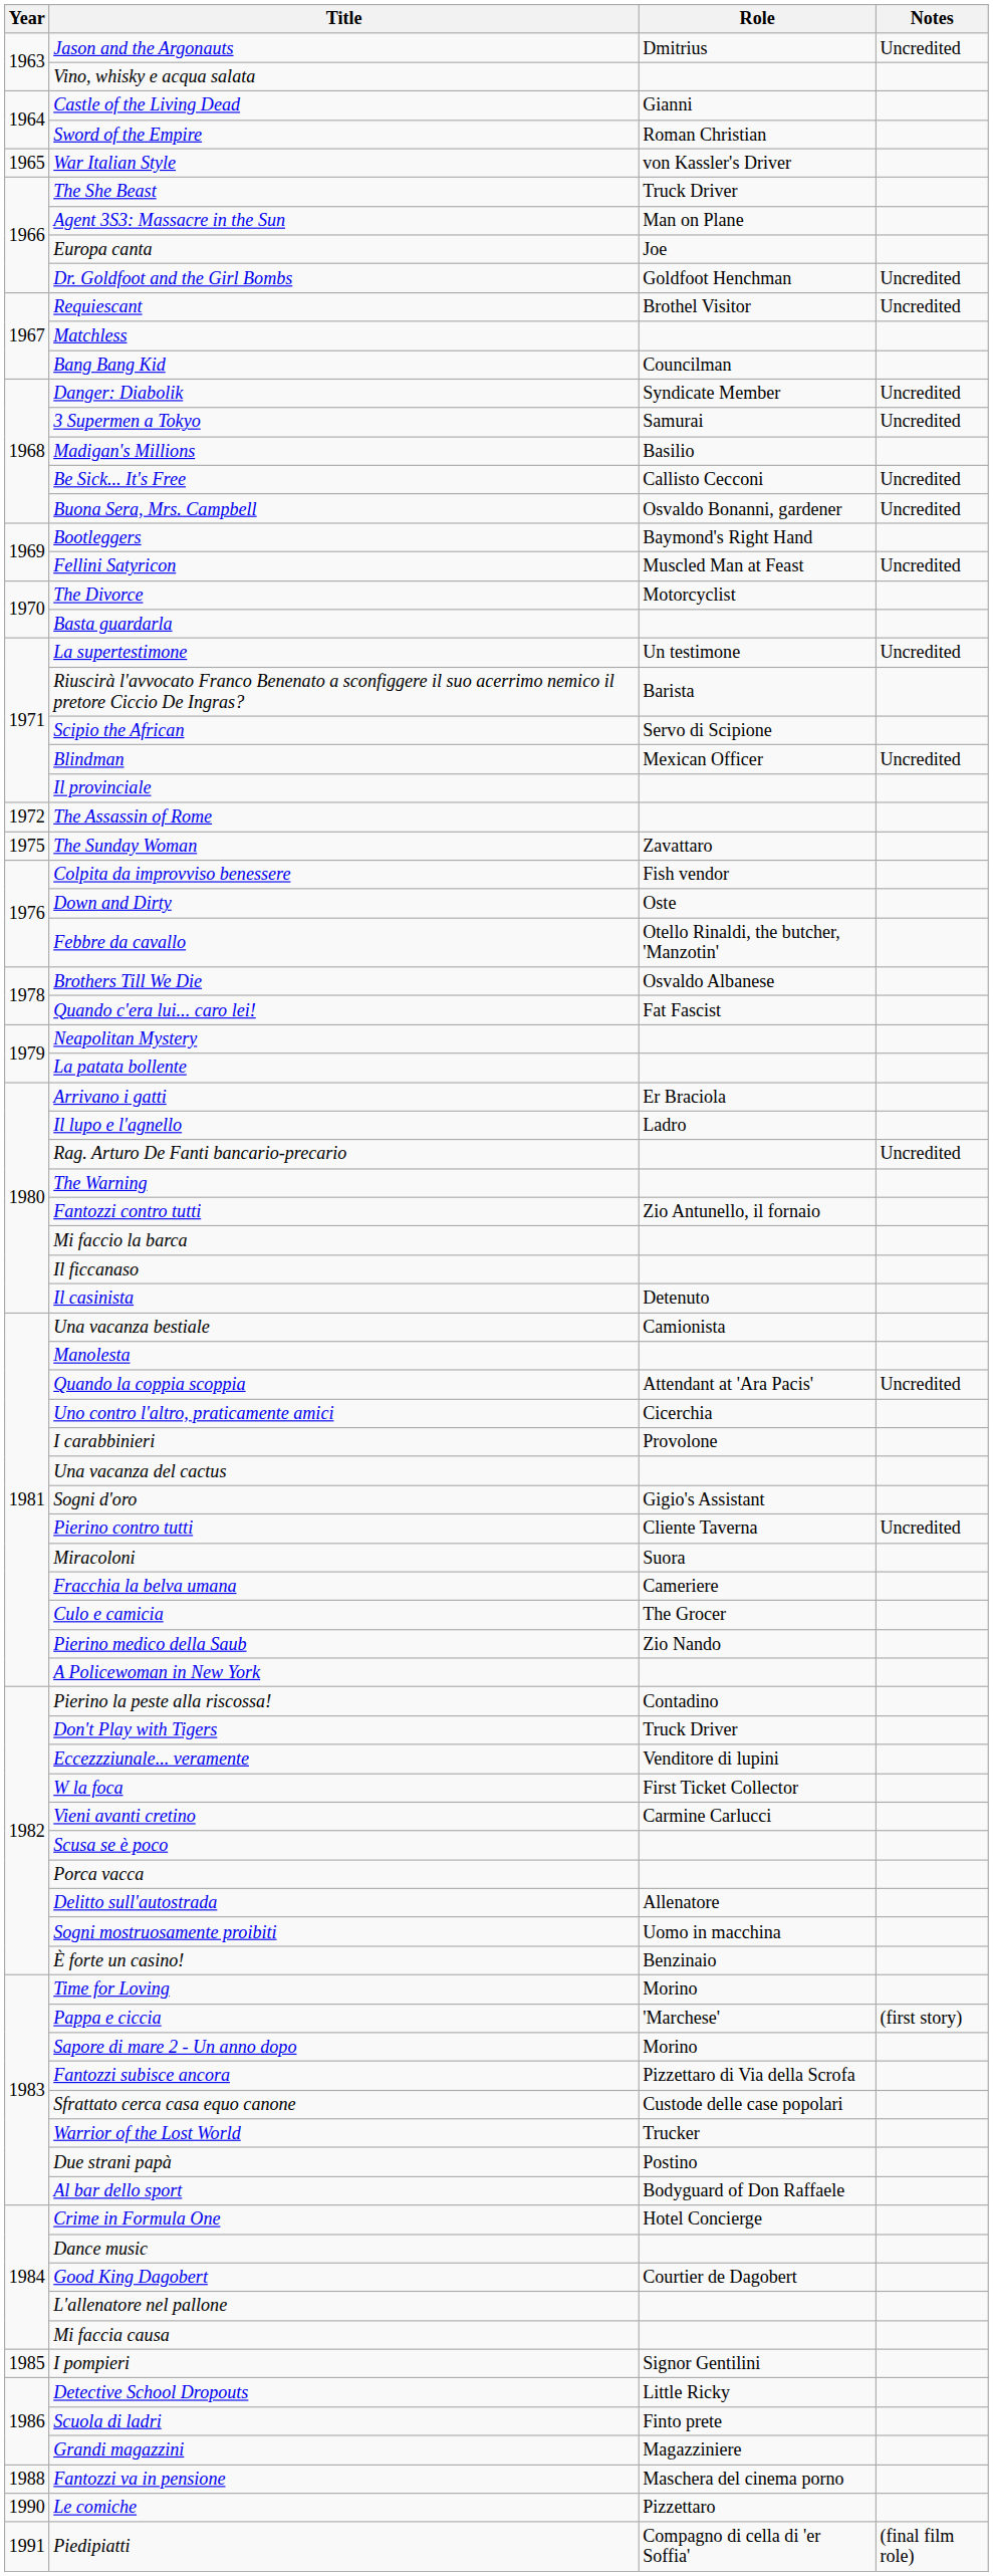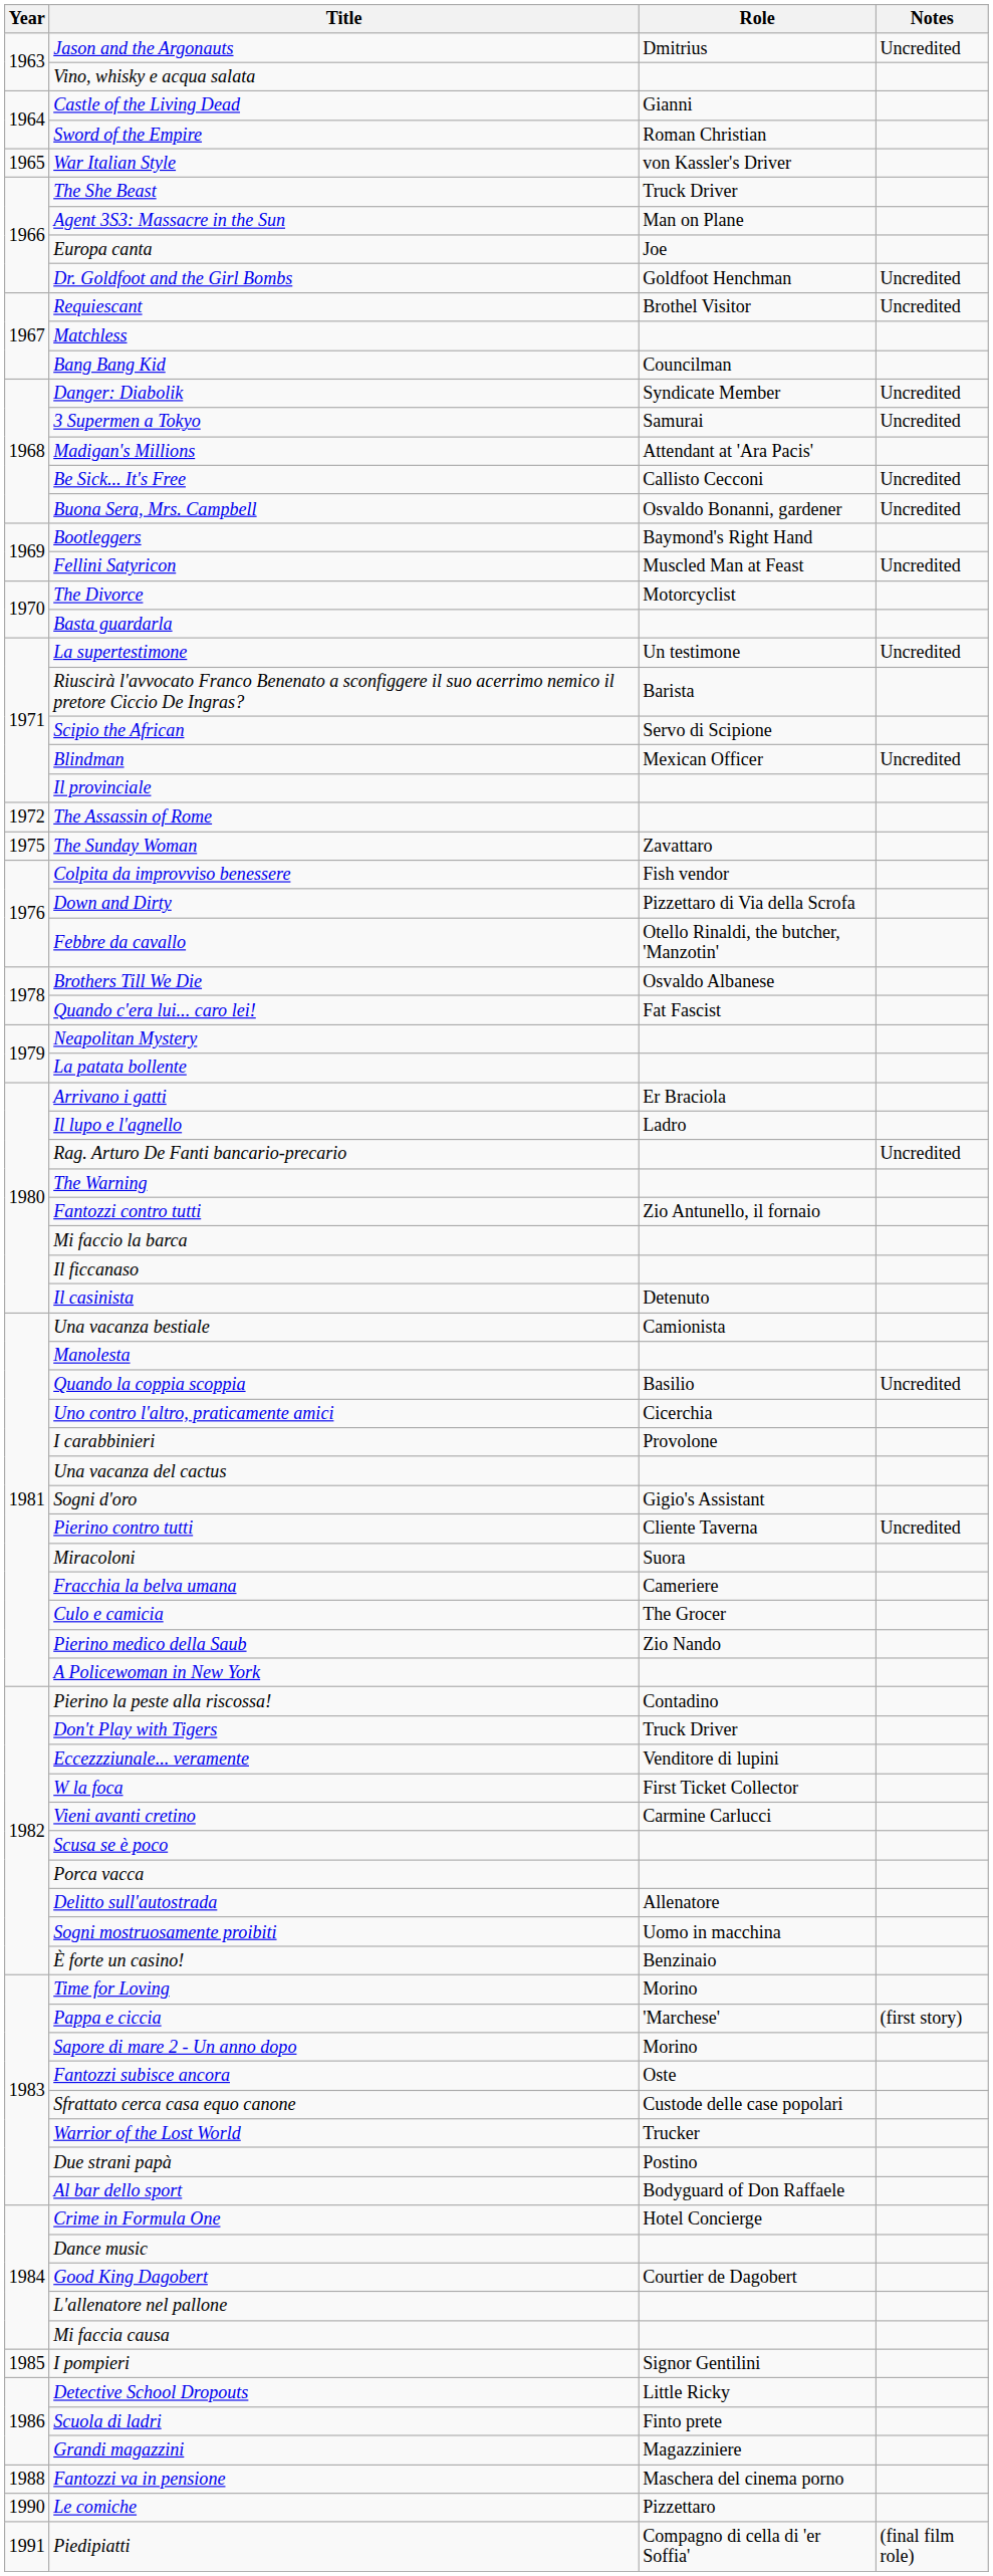Madigan's Millions | Role: Basilio -> Attendant at 'Ara Pacis'
Down and Dirty | Role: Oste -> Pizzettaro di Via della Scrofa
Quando la coppia scoppia | Role: Attendant at 'Ara Pacis' -> Basilio
Fantozzi subisce ancora | Role: Pizzettaro di Via della Scrofa -> Oste
